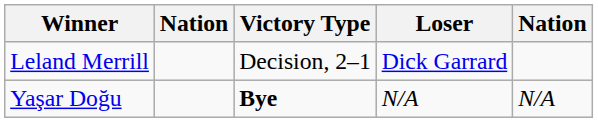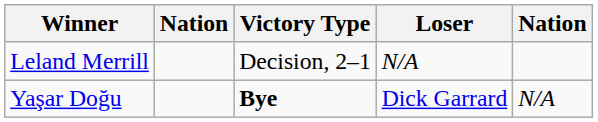Leland Merrill | Loser: Dick Garrard -> N/A
Yaşar Doğu | Loser: N/A -> Dick Garrard
